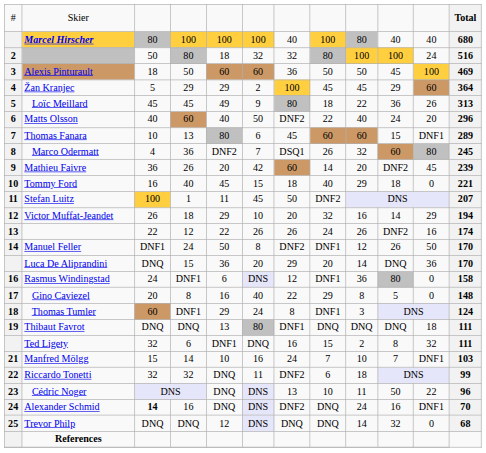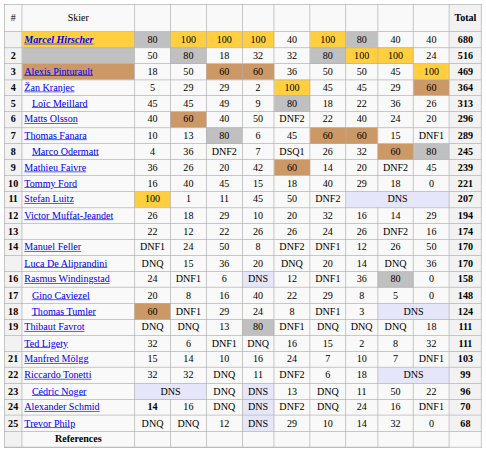Luca De Aliprandini | column 7: 29 -> DNQ
Cédric Noger | column 8: 10 -> DNQ
Trevor Philp | column 7: DNQ -> 29
Trevor Philp | column 8: DNQ -> 10
